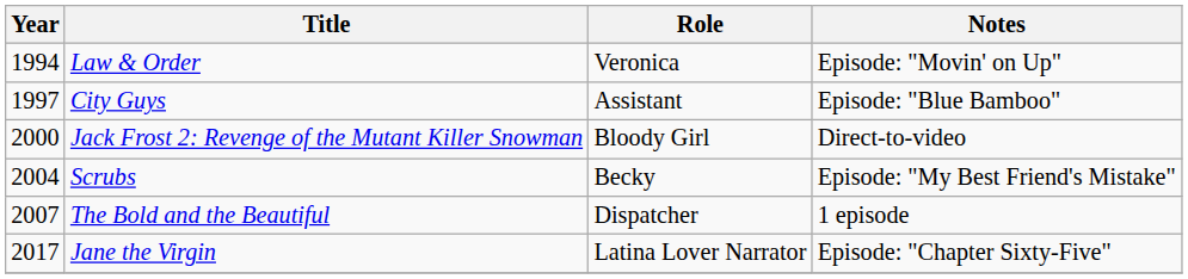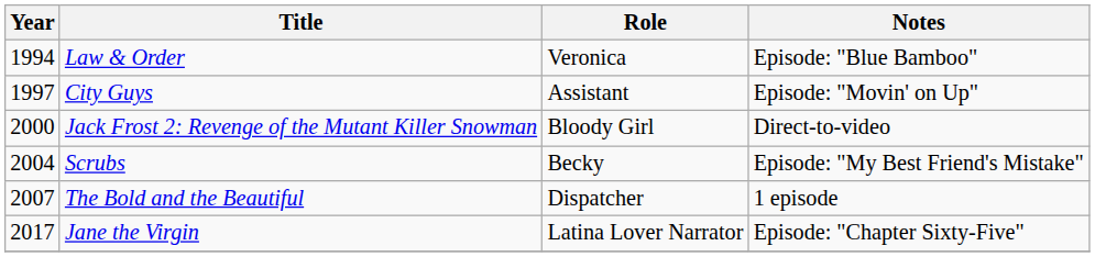Law & Order | Notes: Episode: "Movin' on Up" -> Episode: "Blue Bamboo"
City Guys | Notes: Episode: "Blue Bamboo" -> Episode: "Movin' on Up"
